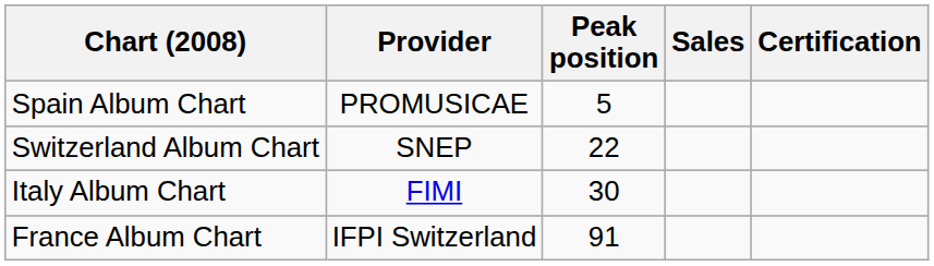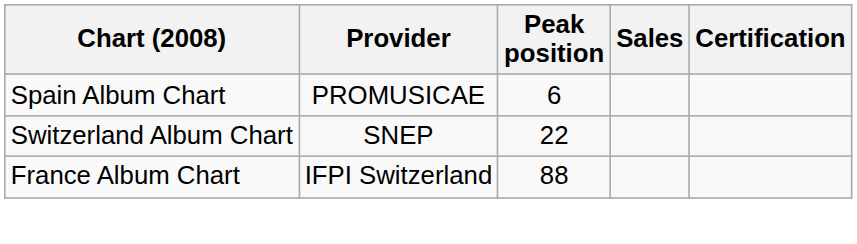Spain Album Chart | Peak position: 5 -> 6
- row: Italy Album Chart | FIMI | 30
France Album Chart | Peak position: 91 -> 88
